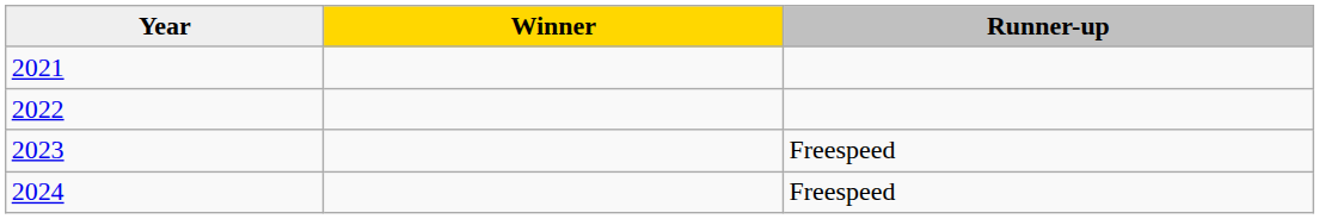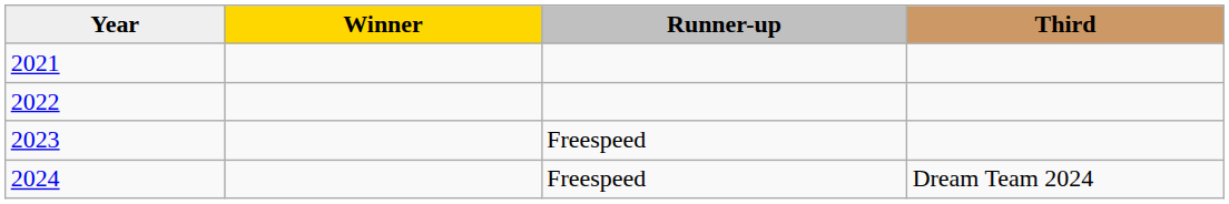+ column: Third | Dream Team 2024
